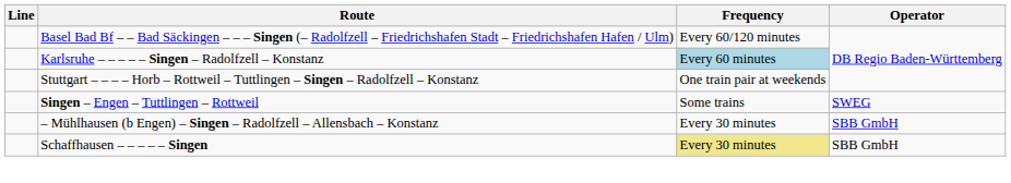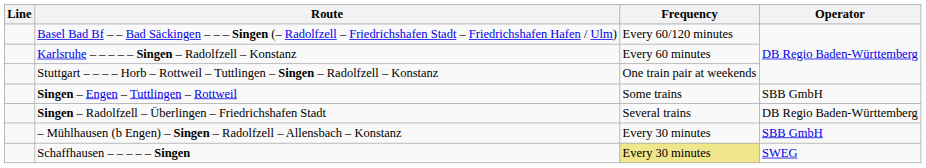Karlsruhe – – – – – Singen – Radolfzell – Konstanz | Frequency: lightblue background -> no background
Singen – Engen – Tuttlingen – Rottweil | Operator: SWEG -> SBB GmbH
+ row: Singen – Radolfzell – Überlingen – Friedrichshafen Stadt | Several trains | DB Regio Baden-Württemberg
Schaffhausen – – – – – Singen | Operator: SBB GmbH -> SWEG
